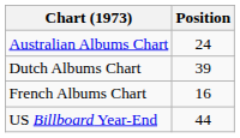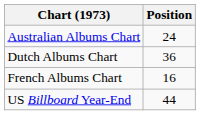Dutch Albums Chart | Position: 39 -> 36
